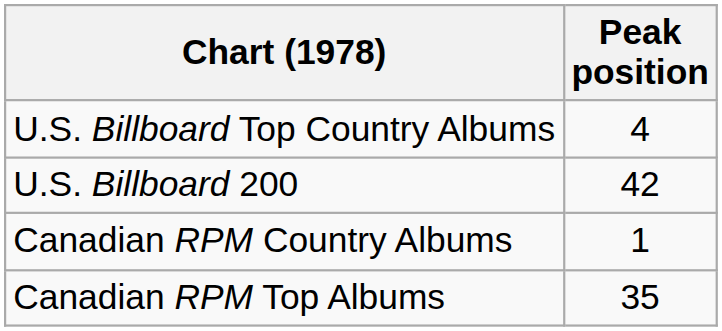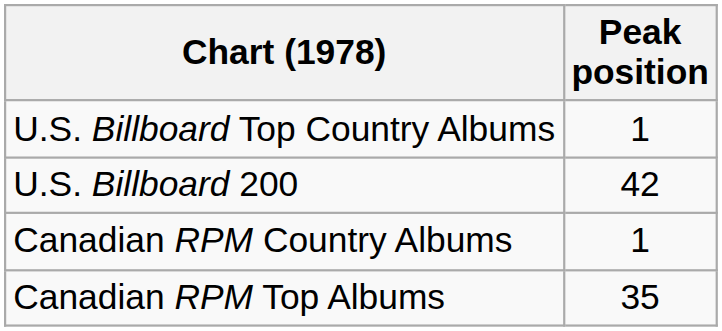U.S. Billboard Top Country Albums | Peak position: 4 -> 1
